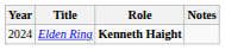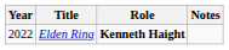Elden Ring | Year: 2024 -> 2022
